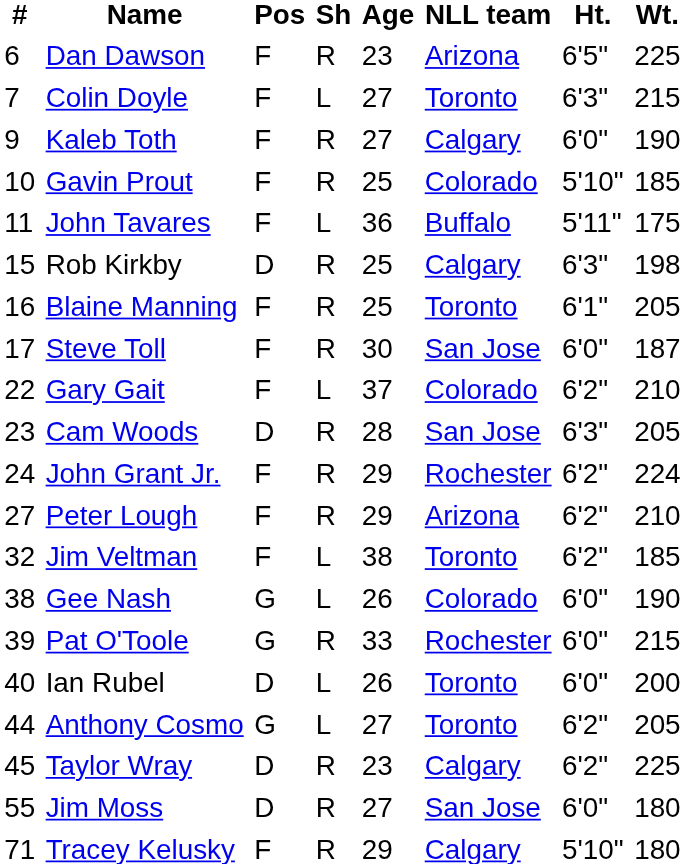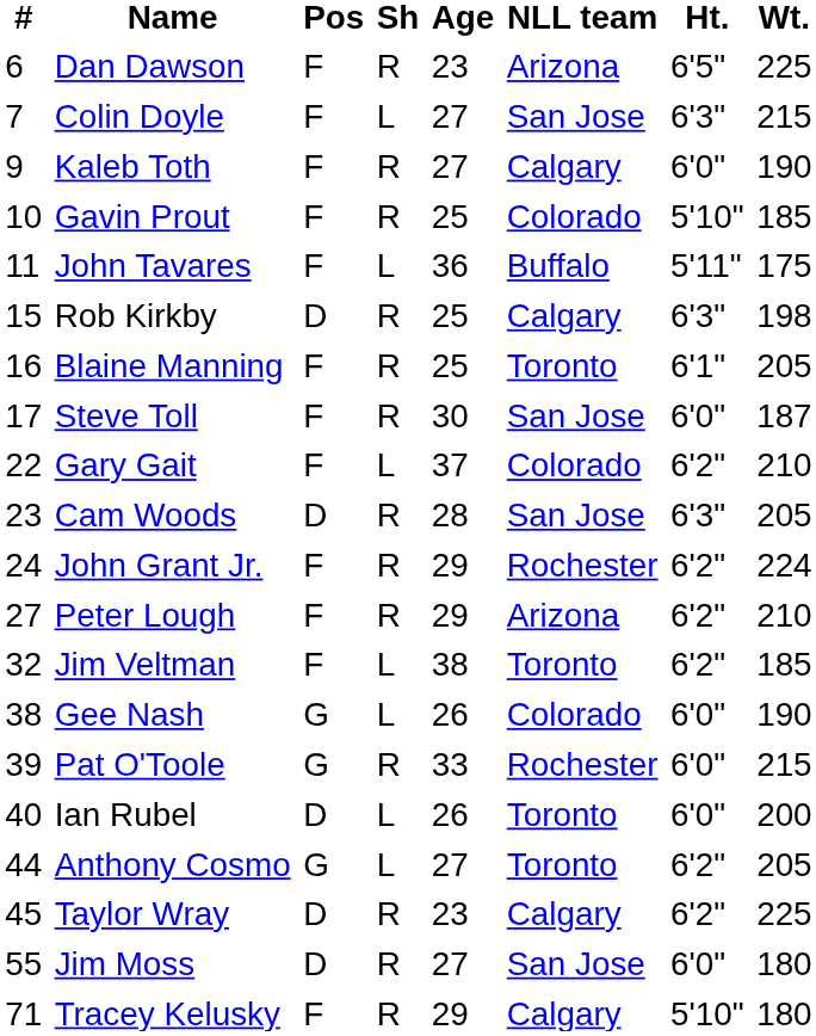Colin Doyle | NLL team: Toronto -> San Jose
